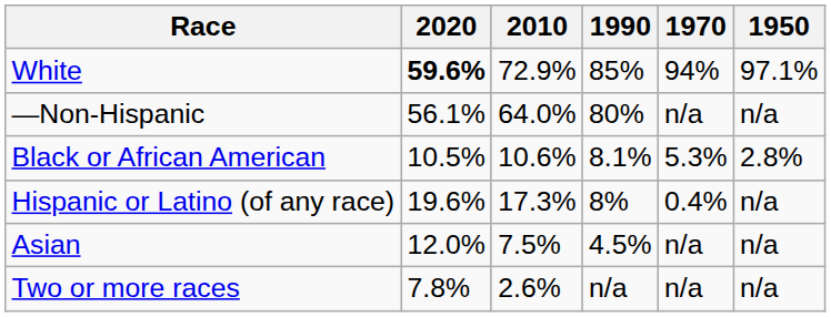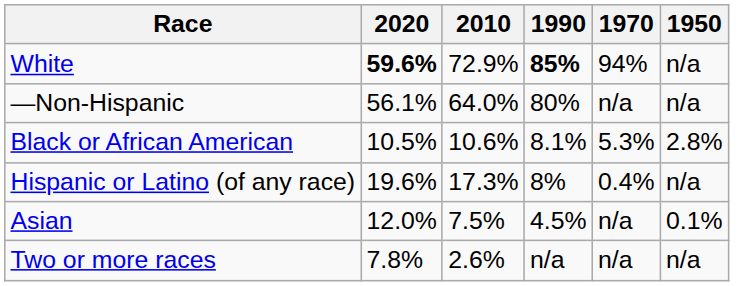White | 1990: normal -> bold
White | 1950: 97.1% -> n/a
Asian | 1950: n/a -> 0.1%
